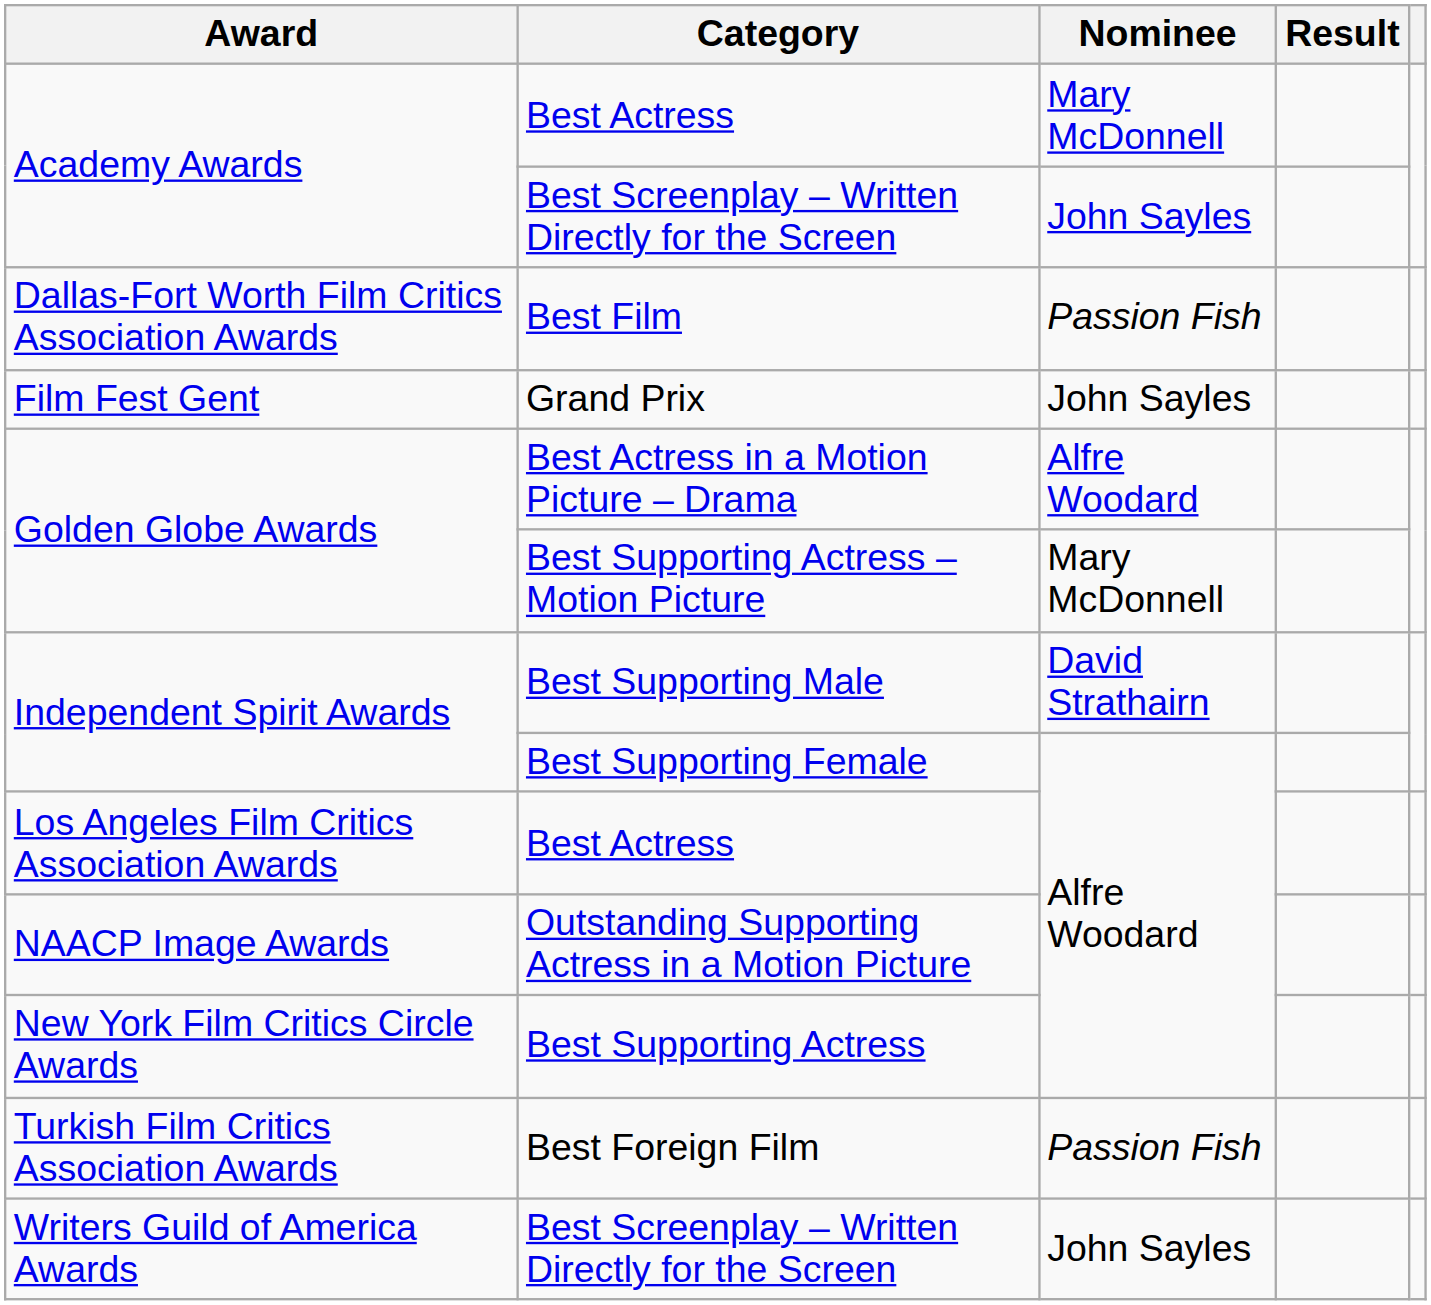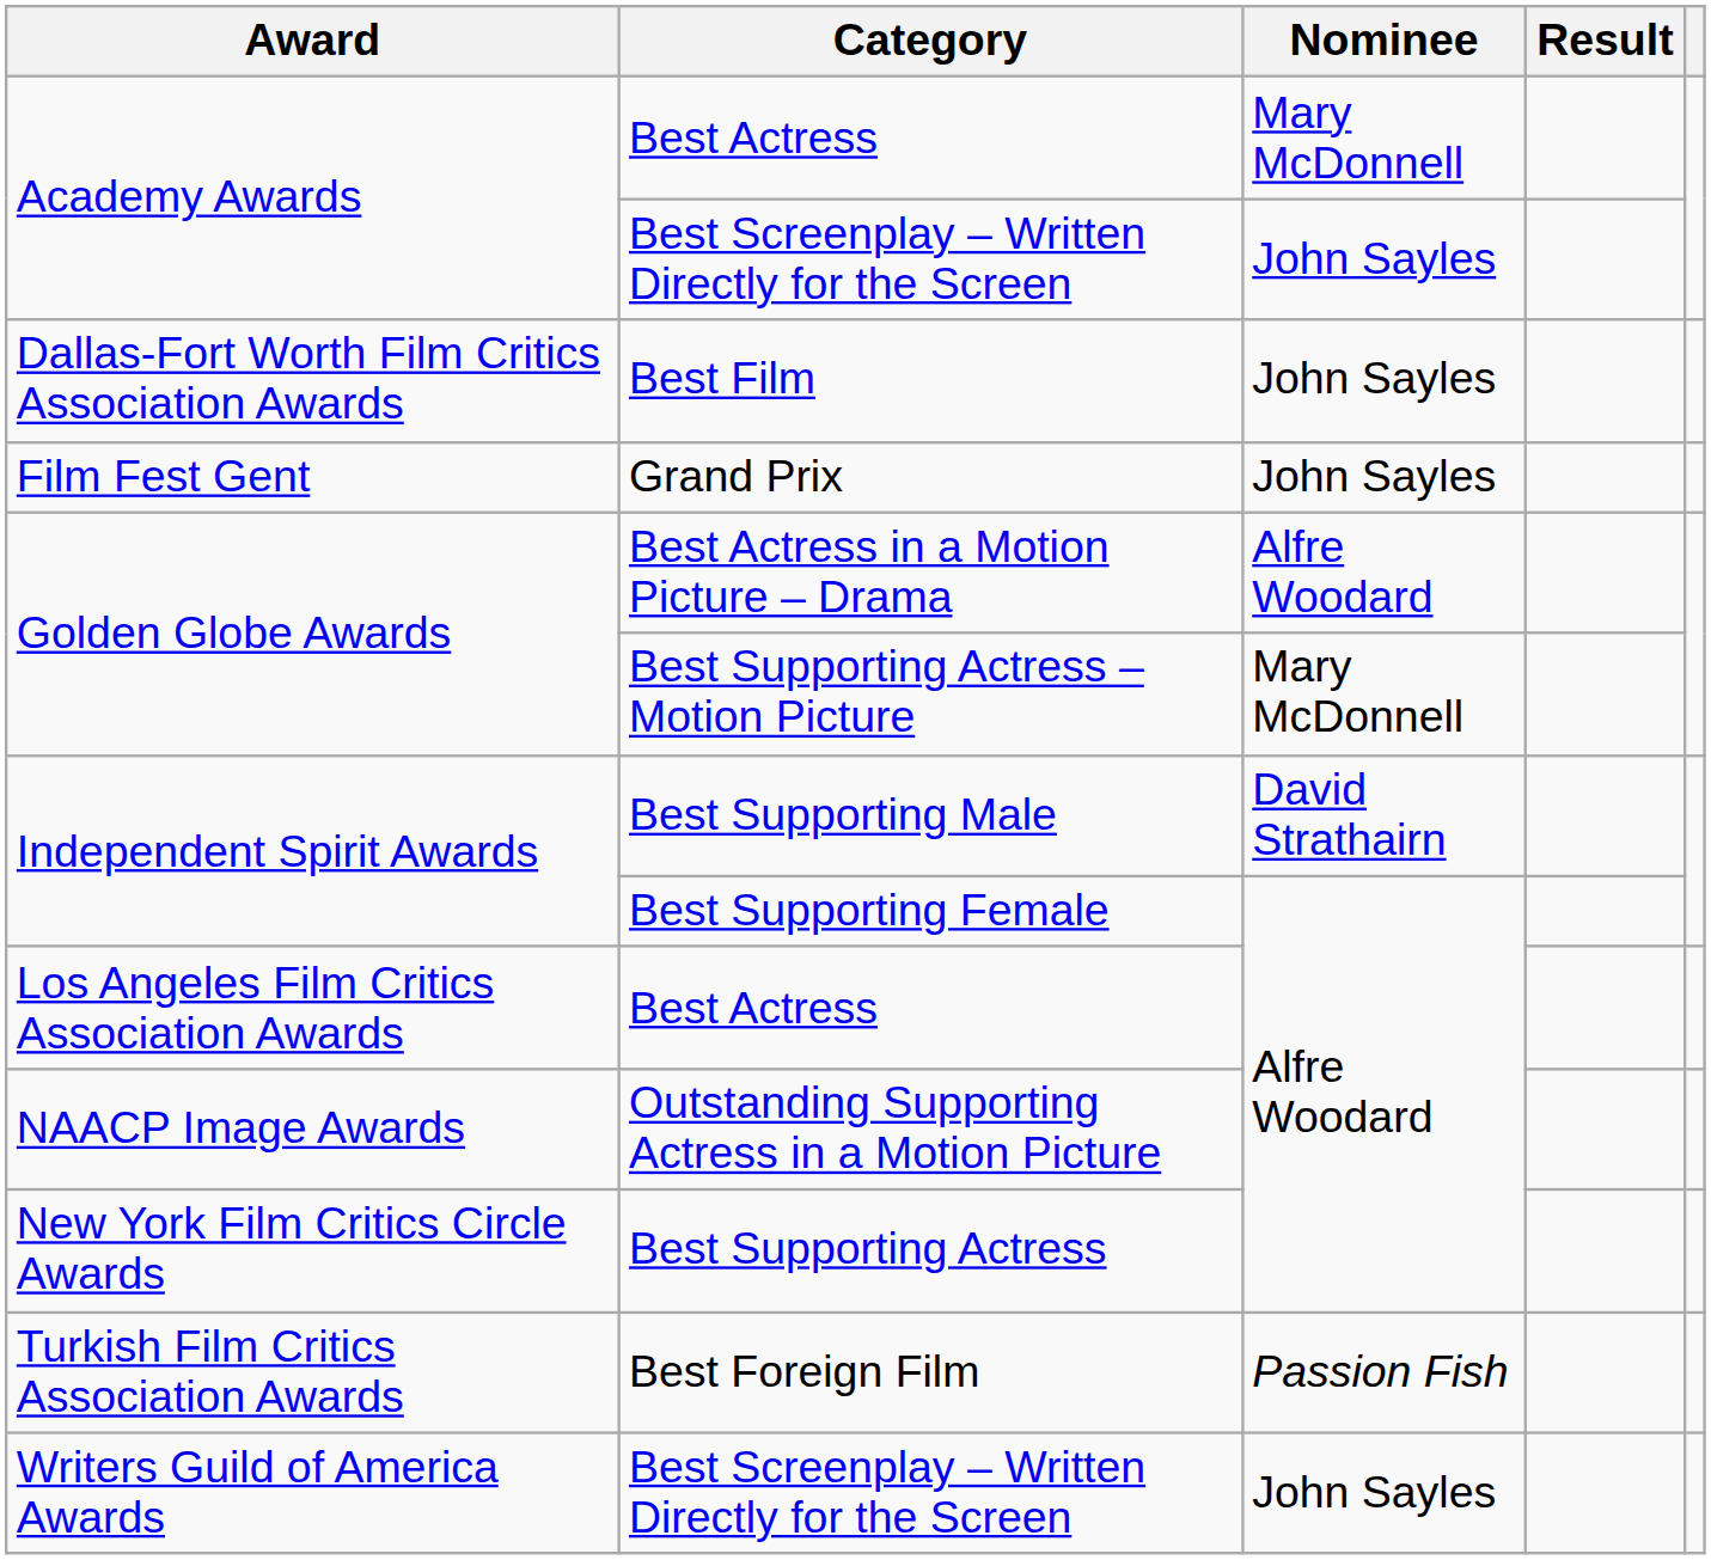Best Film | Nominee: Passion Fish -> John Sayles
